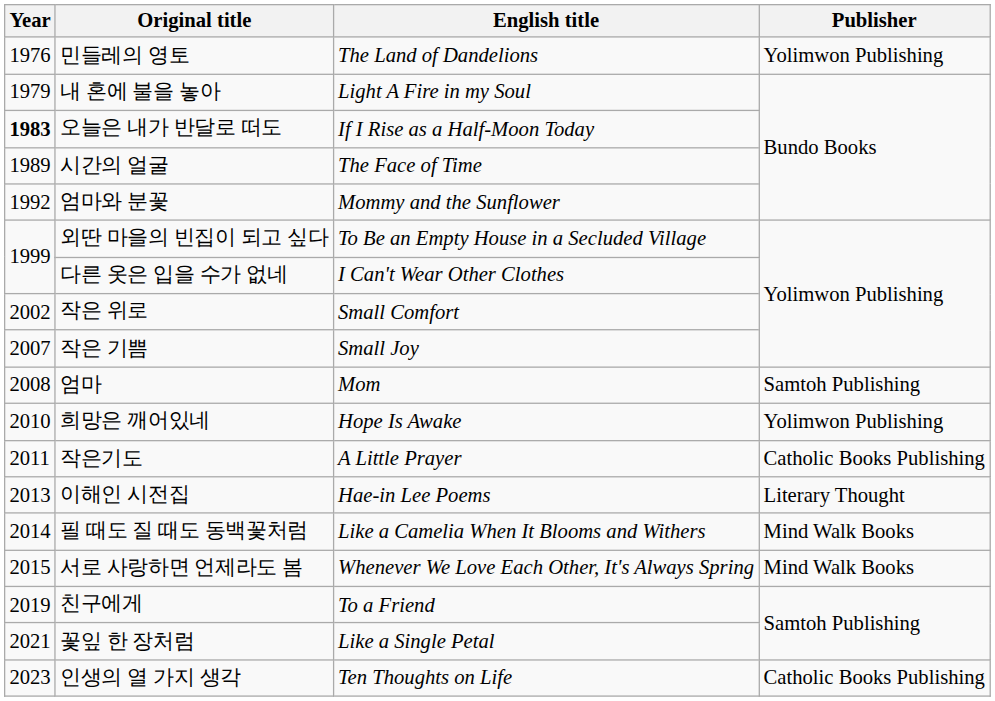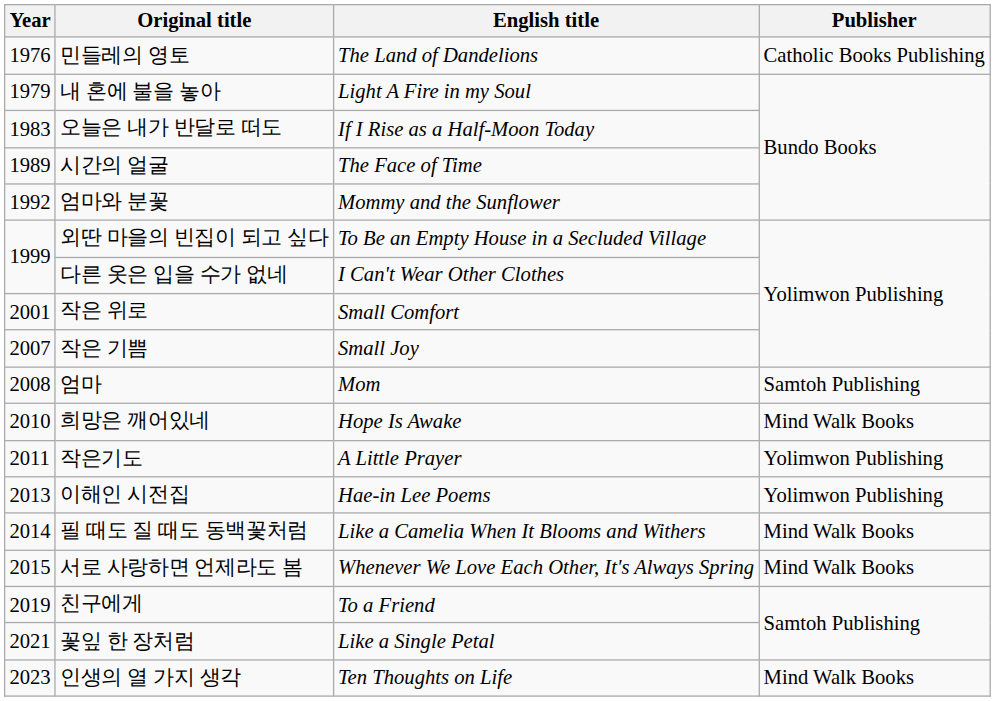민들레의 영토 | Publisher: Yolimwon Publishing -> Catholic Books Publishing
오늘은 내가 반달로 떠도 | Year: bold -> normal
작은 위로 | Year: 2002 -> 2001
희망은 깨어있네 | Publisher: Yolimwon Publishing -> Mind Walk Books
작은기도 | Publisher: Catholic Books Publishing -> Yolimwon Publishing
이해인 시전집 | Publisher: Literary Thought -> Yolimwon Publishing
인생의 열 가지 생각 | Publisher: Catholic Books Publishing -> Mind Walk Books
